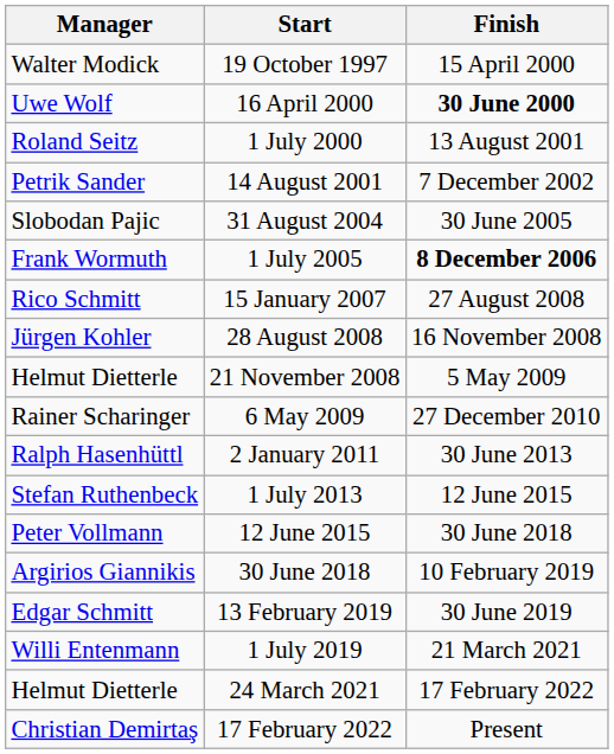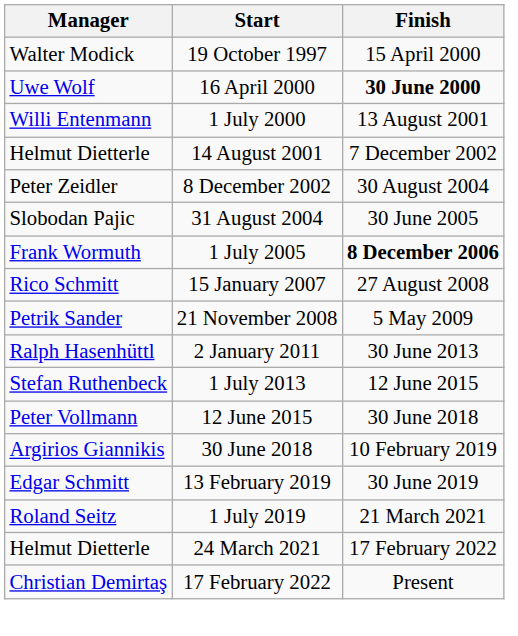1 July 2000 | Manager: Roland Seitz -> Willi Entenmann
14 August 2001 | Manager: Petrik Sander -> Helmut Dietterle
+ row: Peter Zeidler | 8 December 2002 | 30 August 2004
- row: Jürgen Kohler | 28 August 2008 | 16 November 2008
21 November 2008 | Manager: Helmut Dietterle -> Petrik Sander
- row: Rainer Scharinger | 6 May 2009 | 27 December 2010
1 July 2019 | Manager: Willi Entenmann -> Roland Seitz
